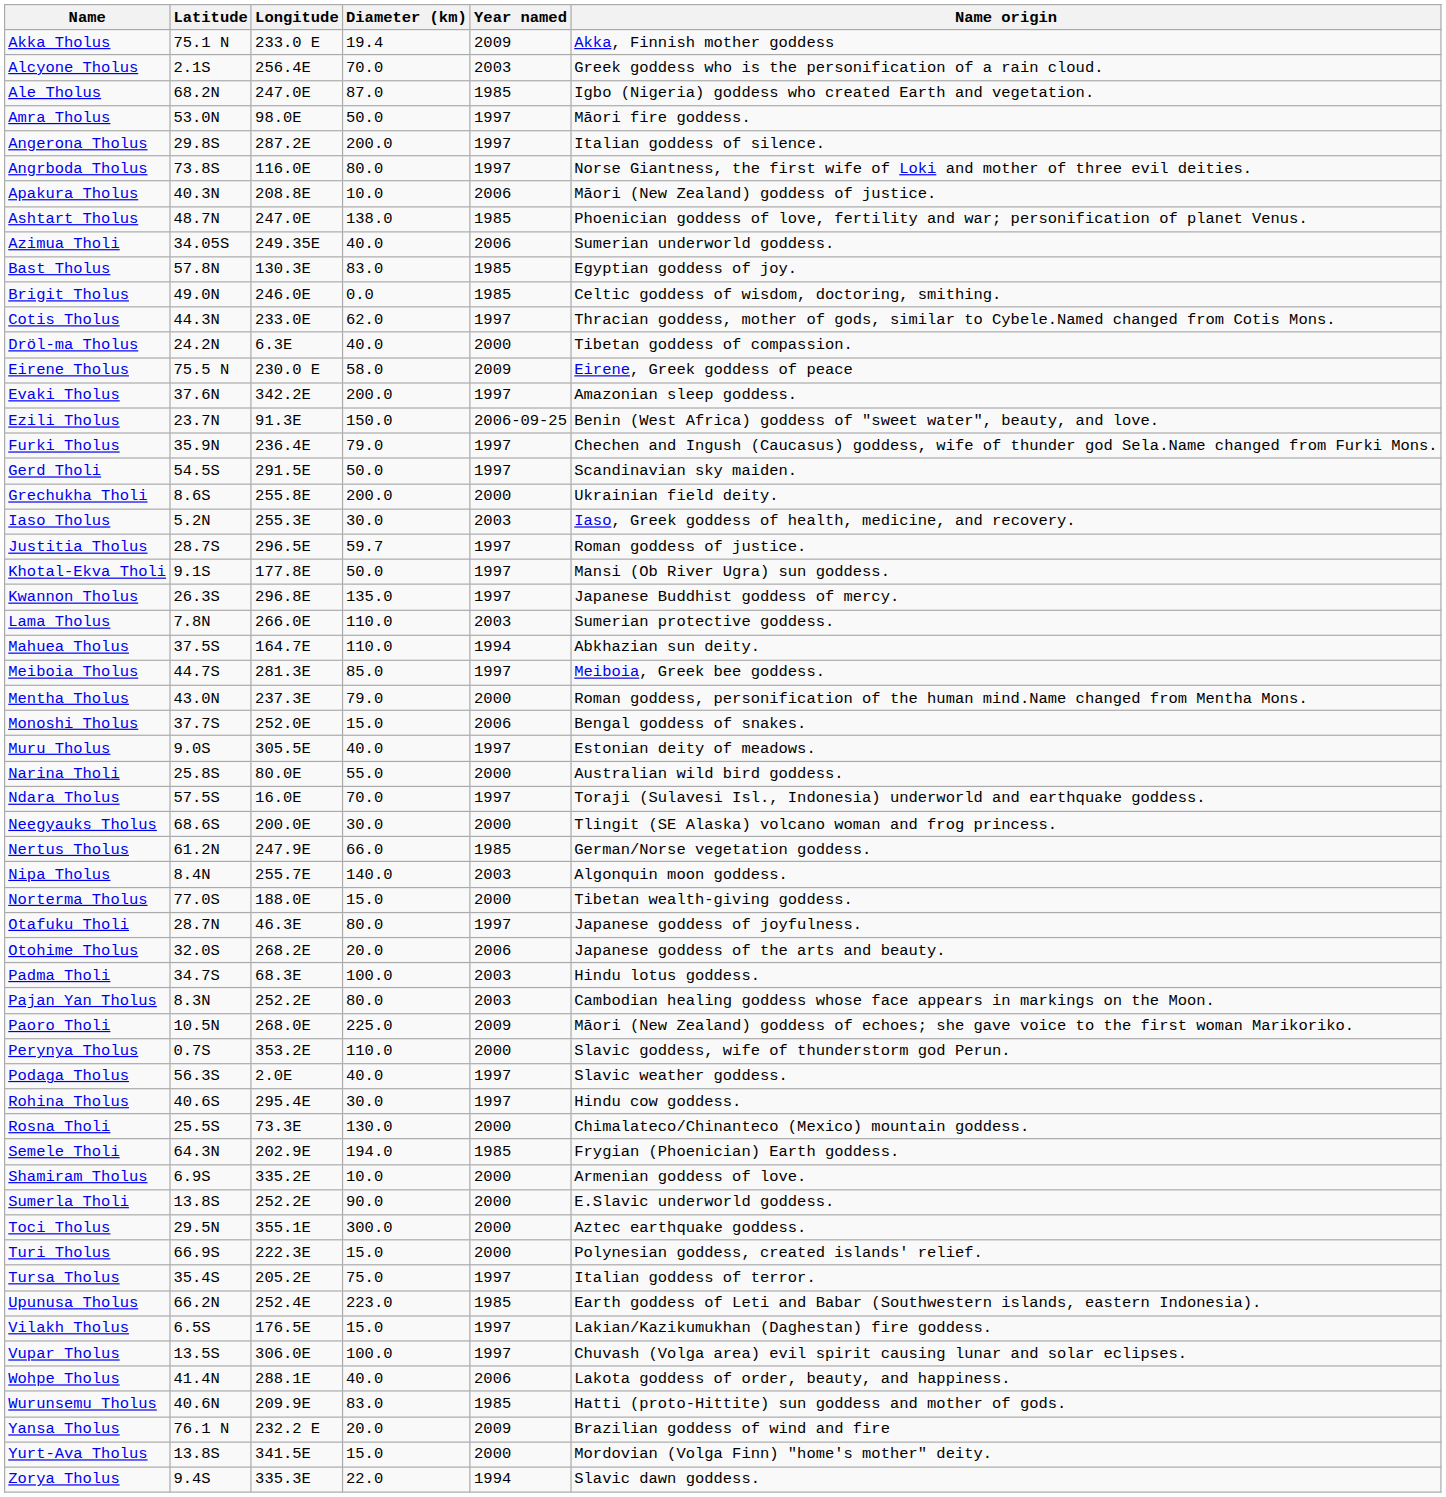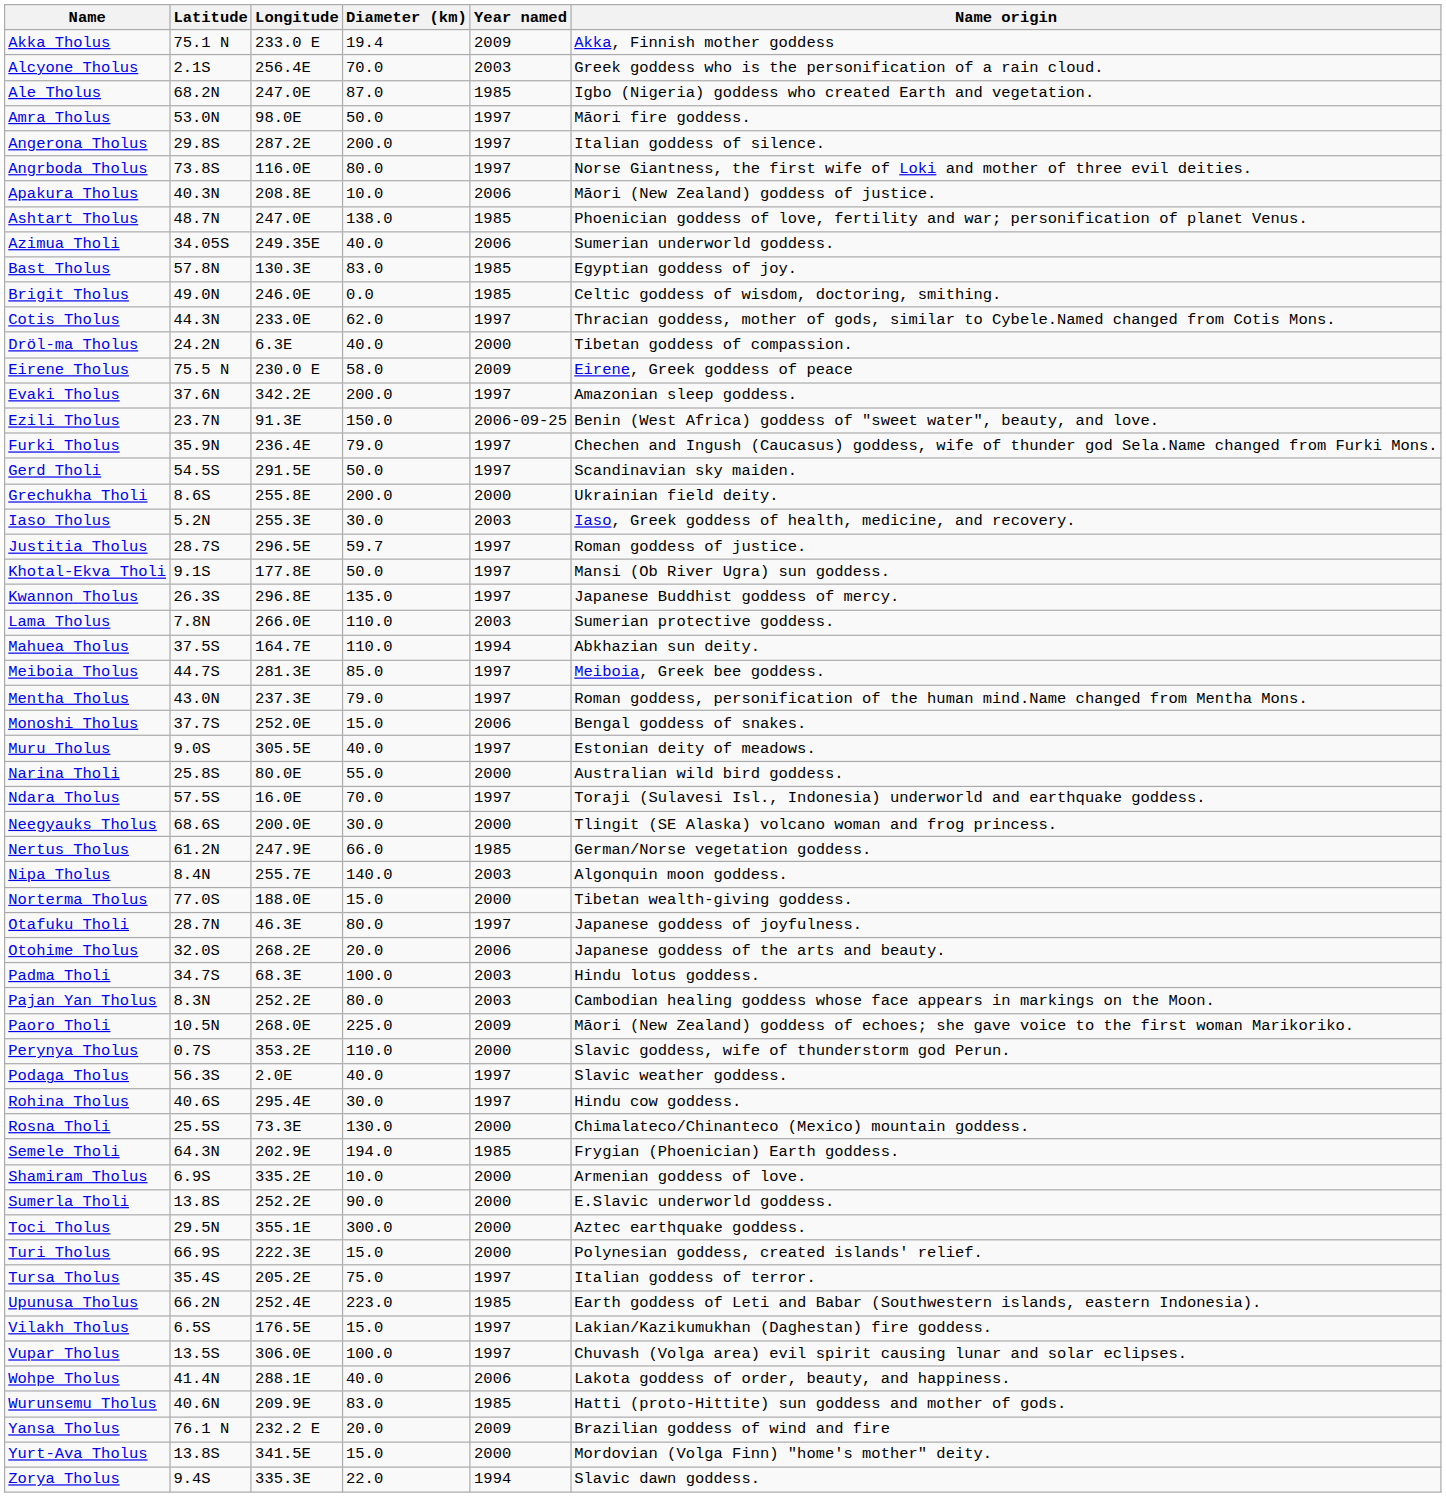Mentha Tholus | Year named: 2000 -> 1997
